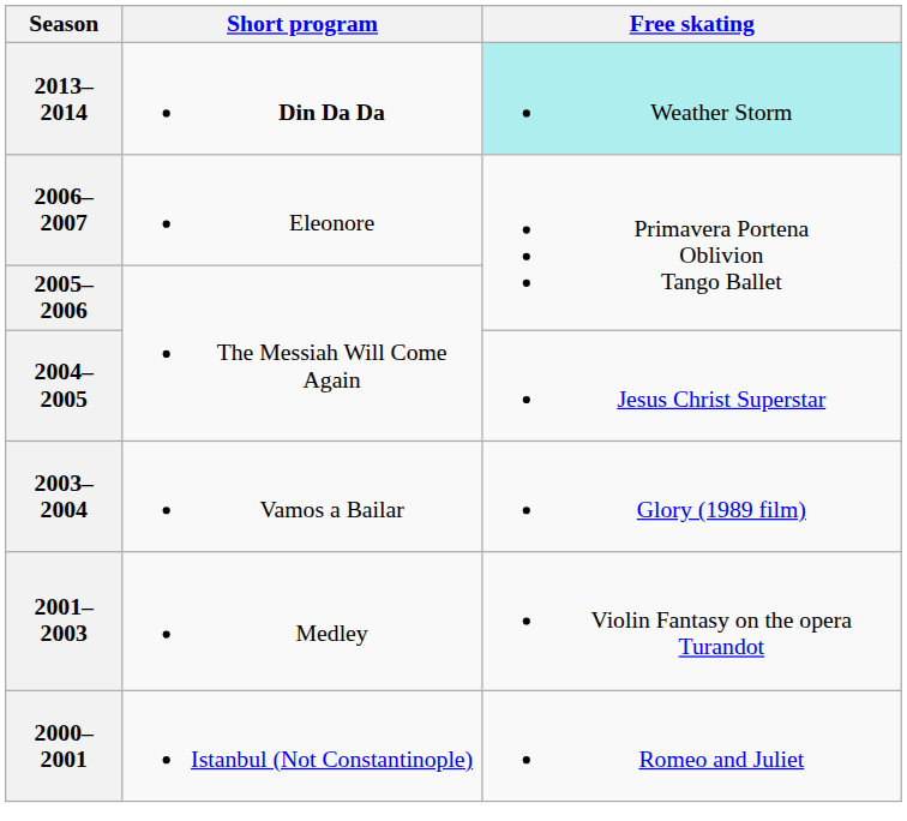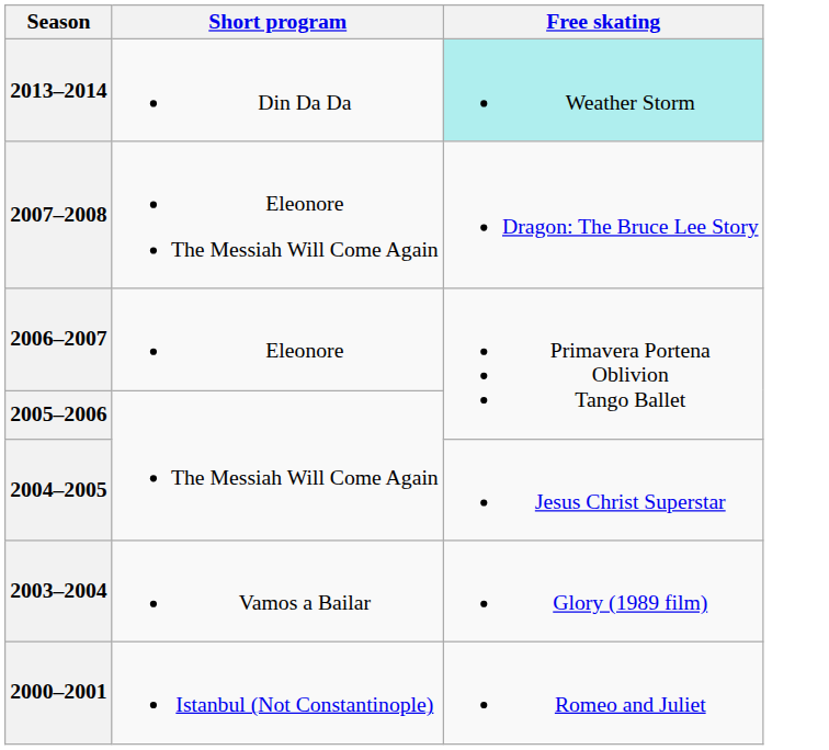2013–2014 | Short program: bold -> normal
+ row: 2007–2008 | Eleonore The Messiah Will Come Again | Dragon: The Bruce Lee Story
- row: 2001–2003 | Medley | Violin Fantasy on the opera Turandot
